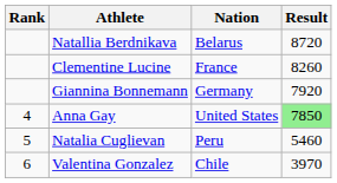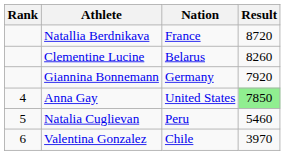Natallia Berdnikava | Nation: Belarus -> France
Clementine Lucine | Nation: France -> Belarus
